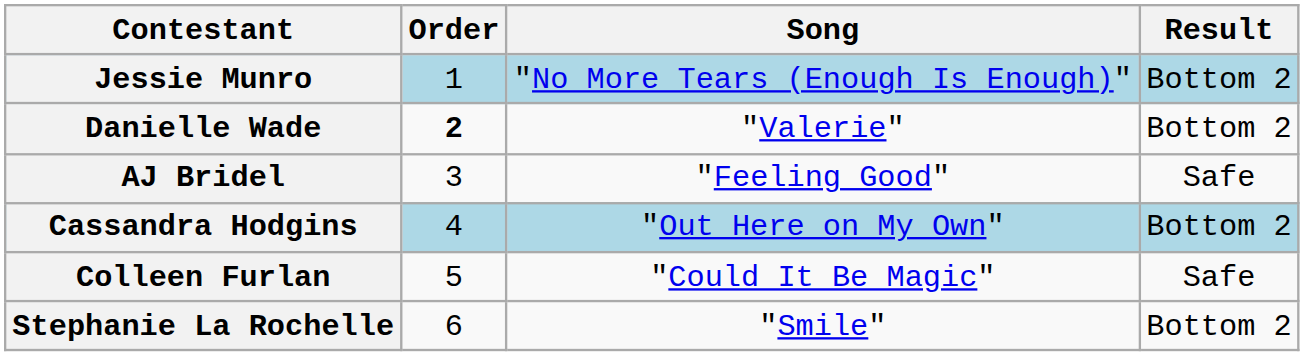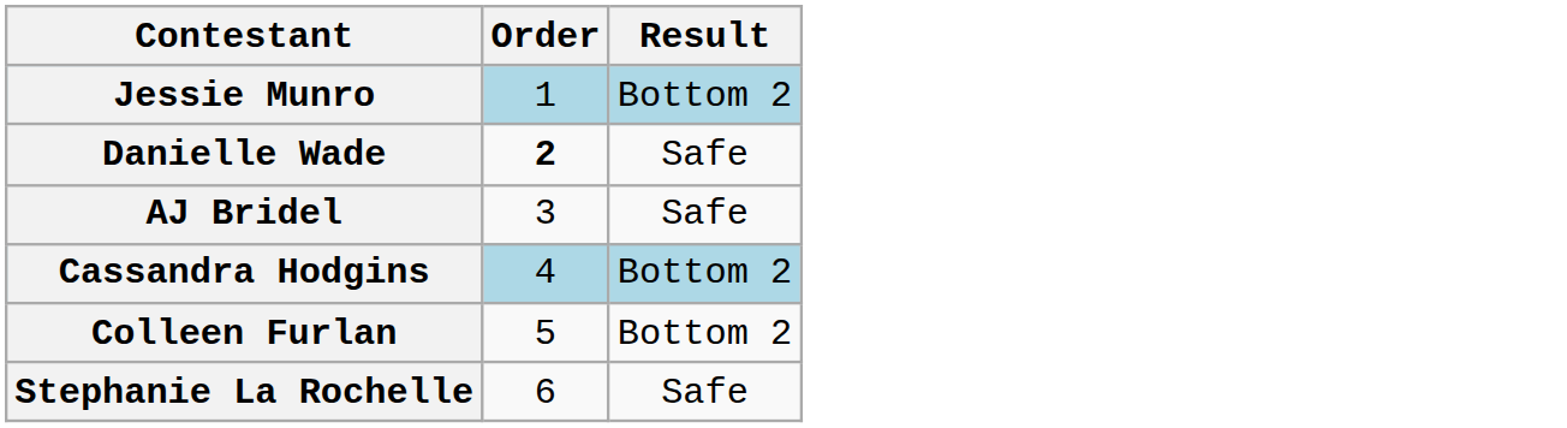- column: Song | "No More Tears (Enough Is Enough)" | "Valerie" | "Feeling Good" | "Out Here on My Own" | "Could It Be Magic" | "Smile"
Danielle Wade | Result: Bottom 2 -> Safe
Colleen Furlan | Result: Safe -> Bottom 2
Stephanie La Rochelle | Result: Bottom 2 -> Safe
